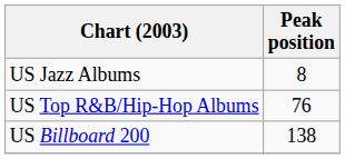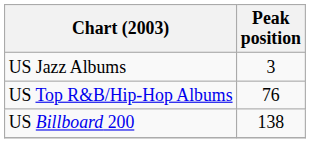US Jazz Albums | Peak position: 8 -> 3
